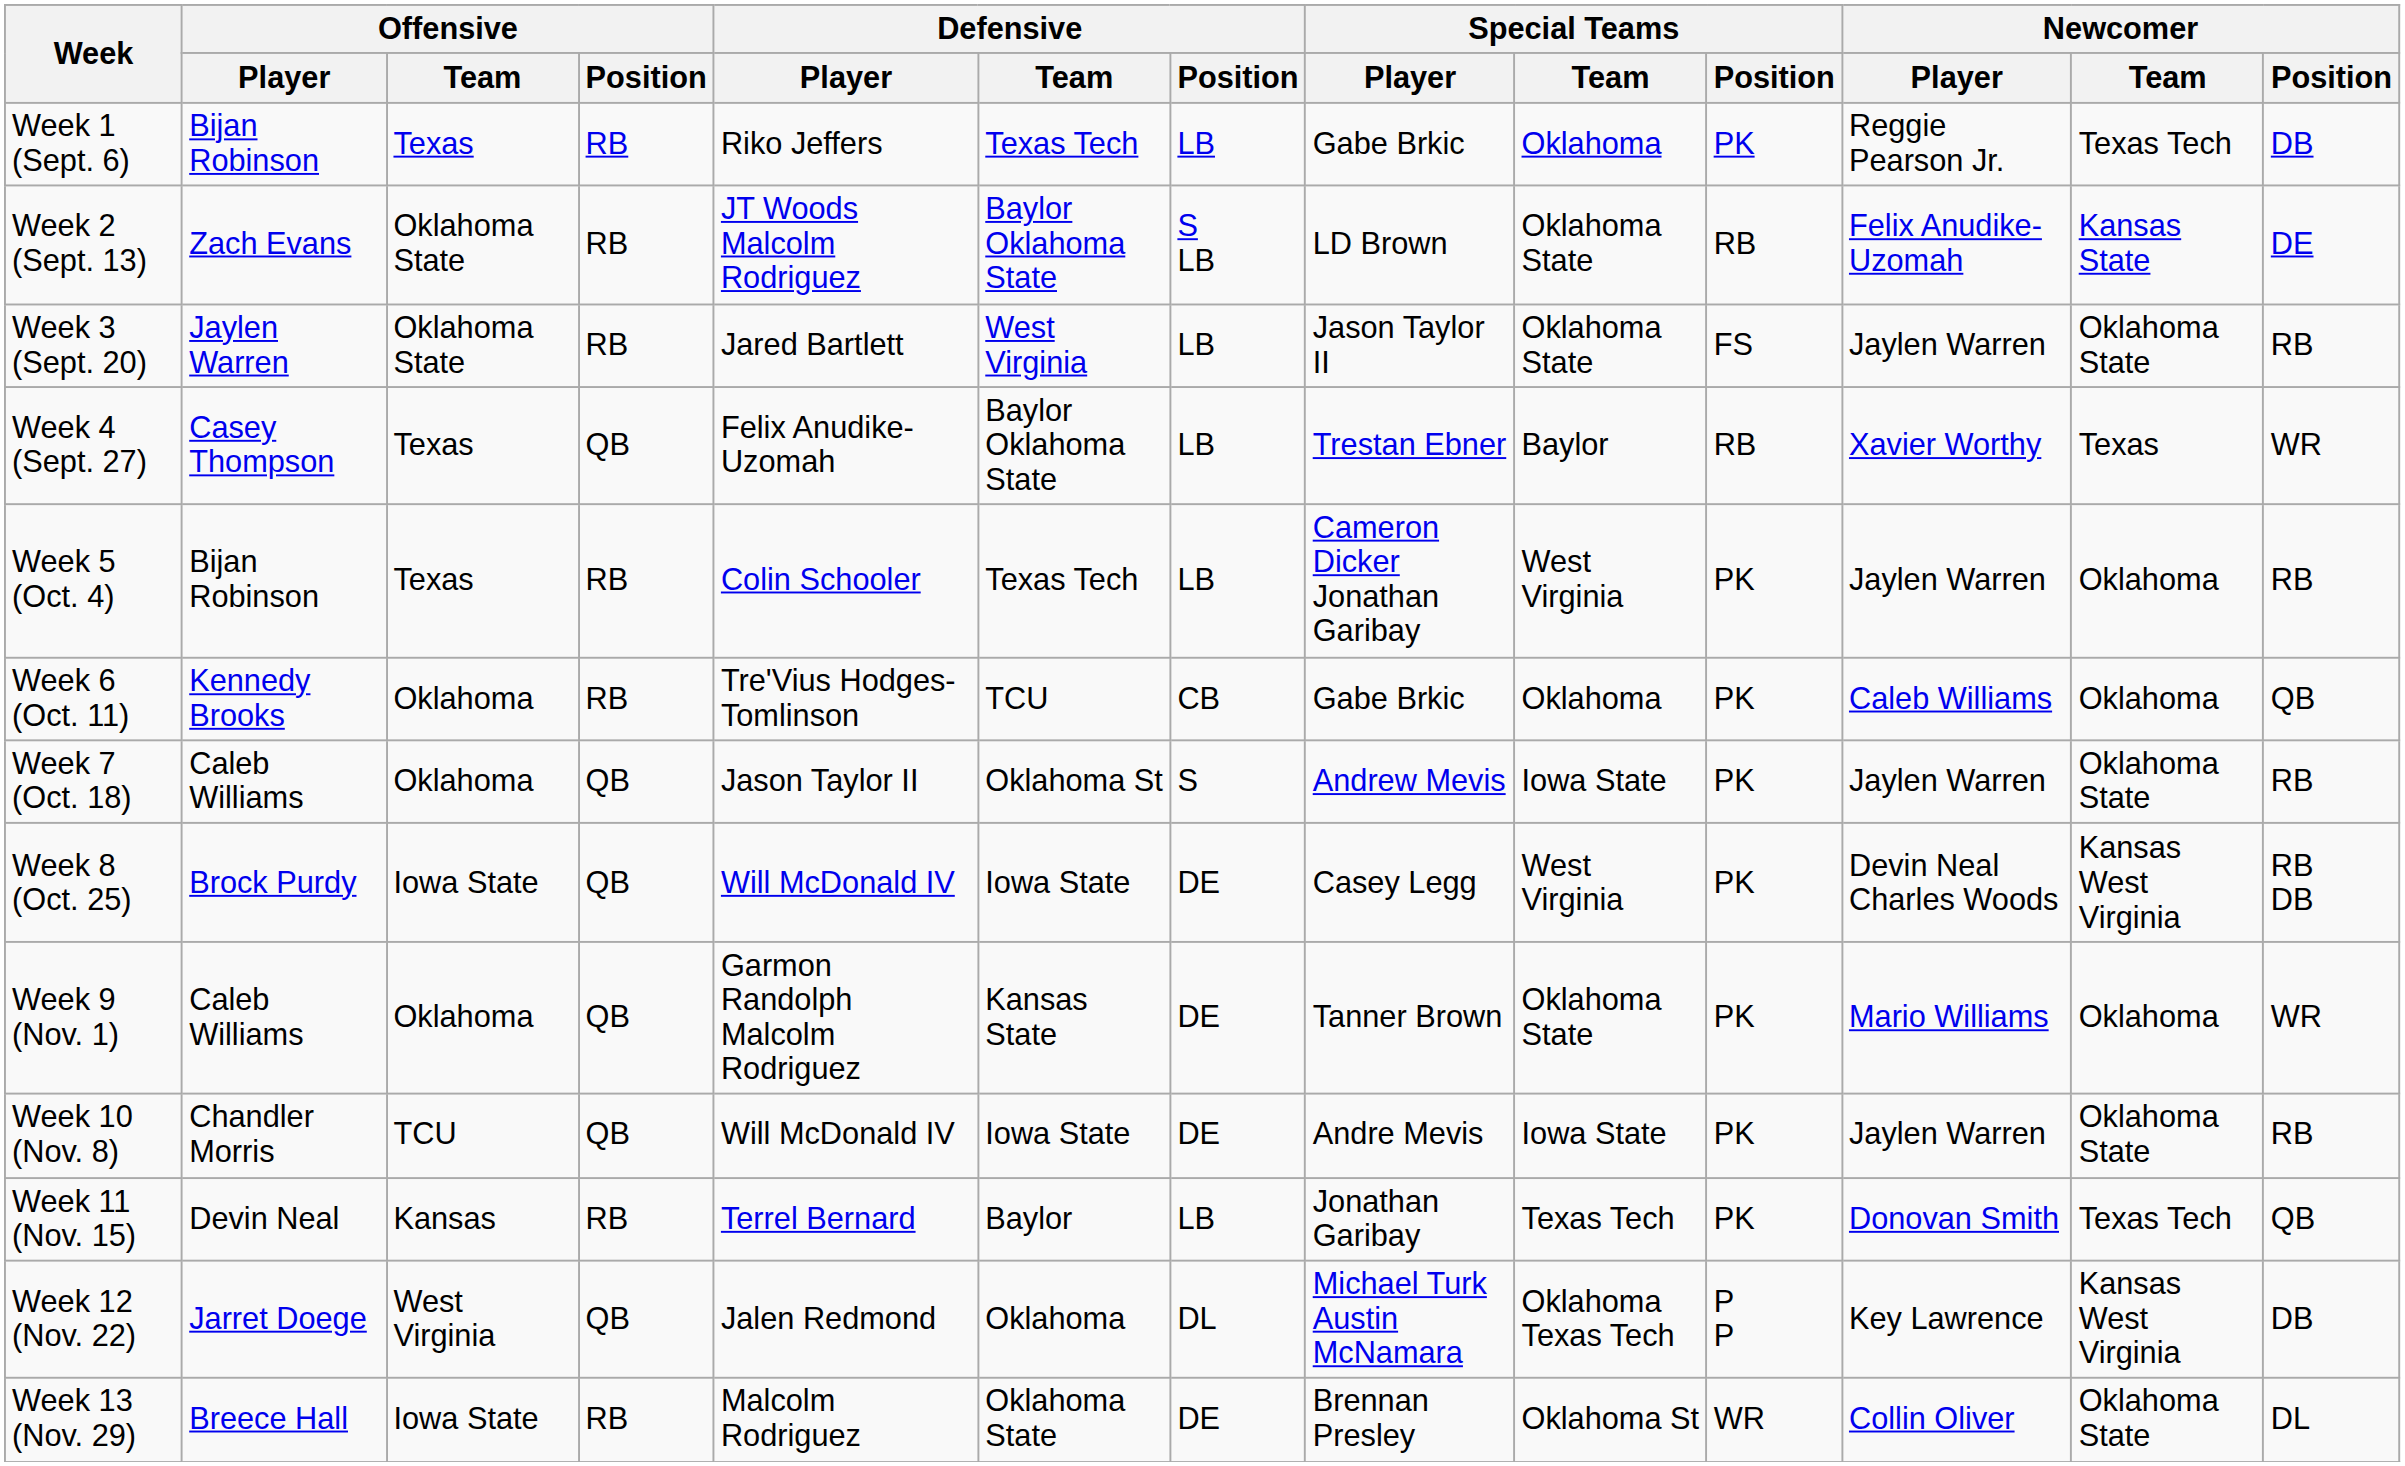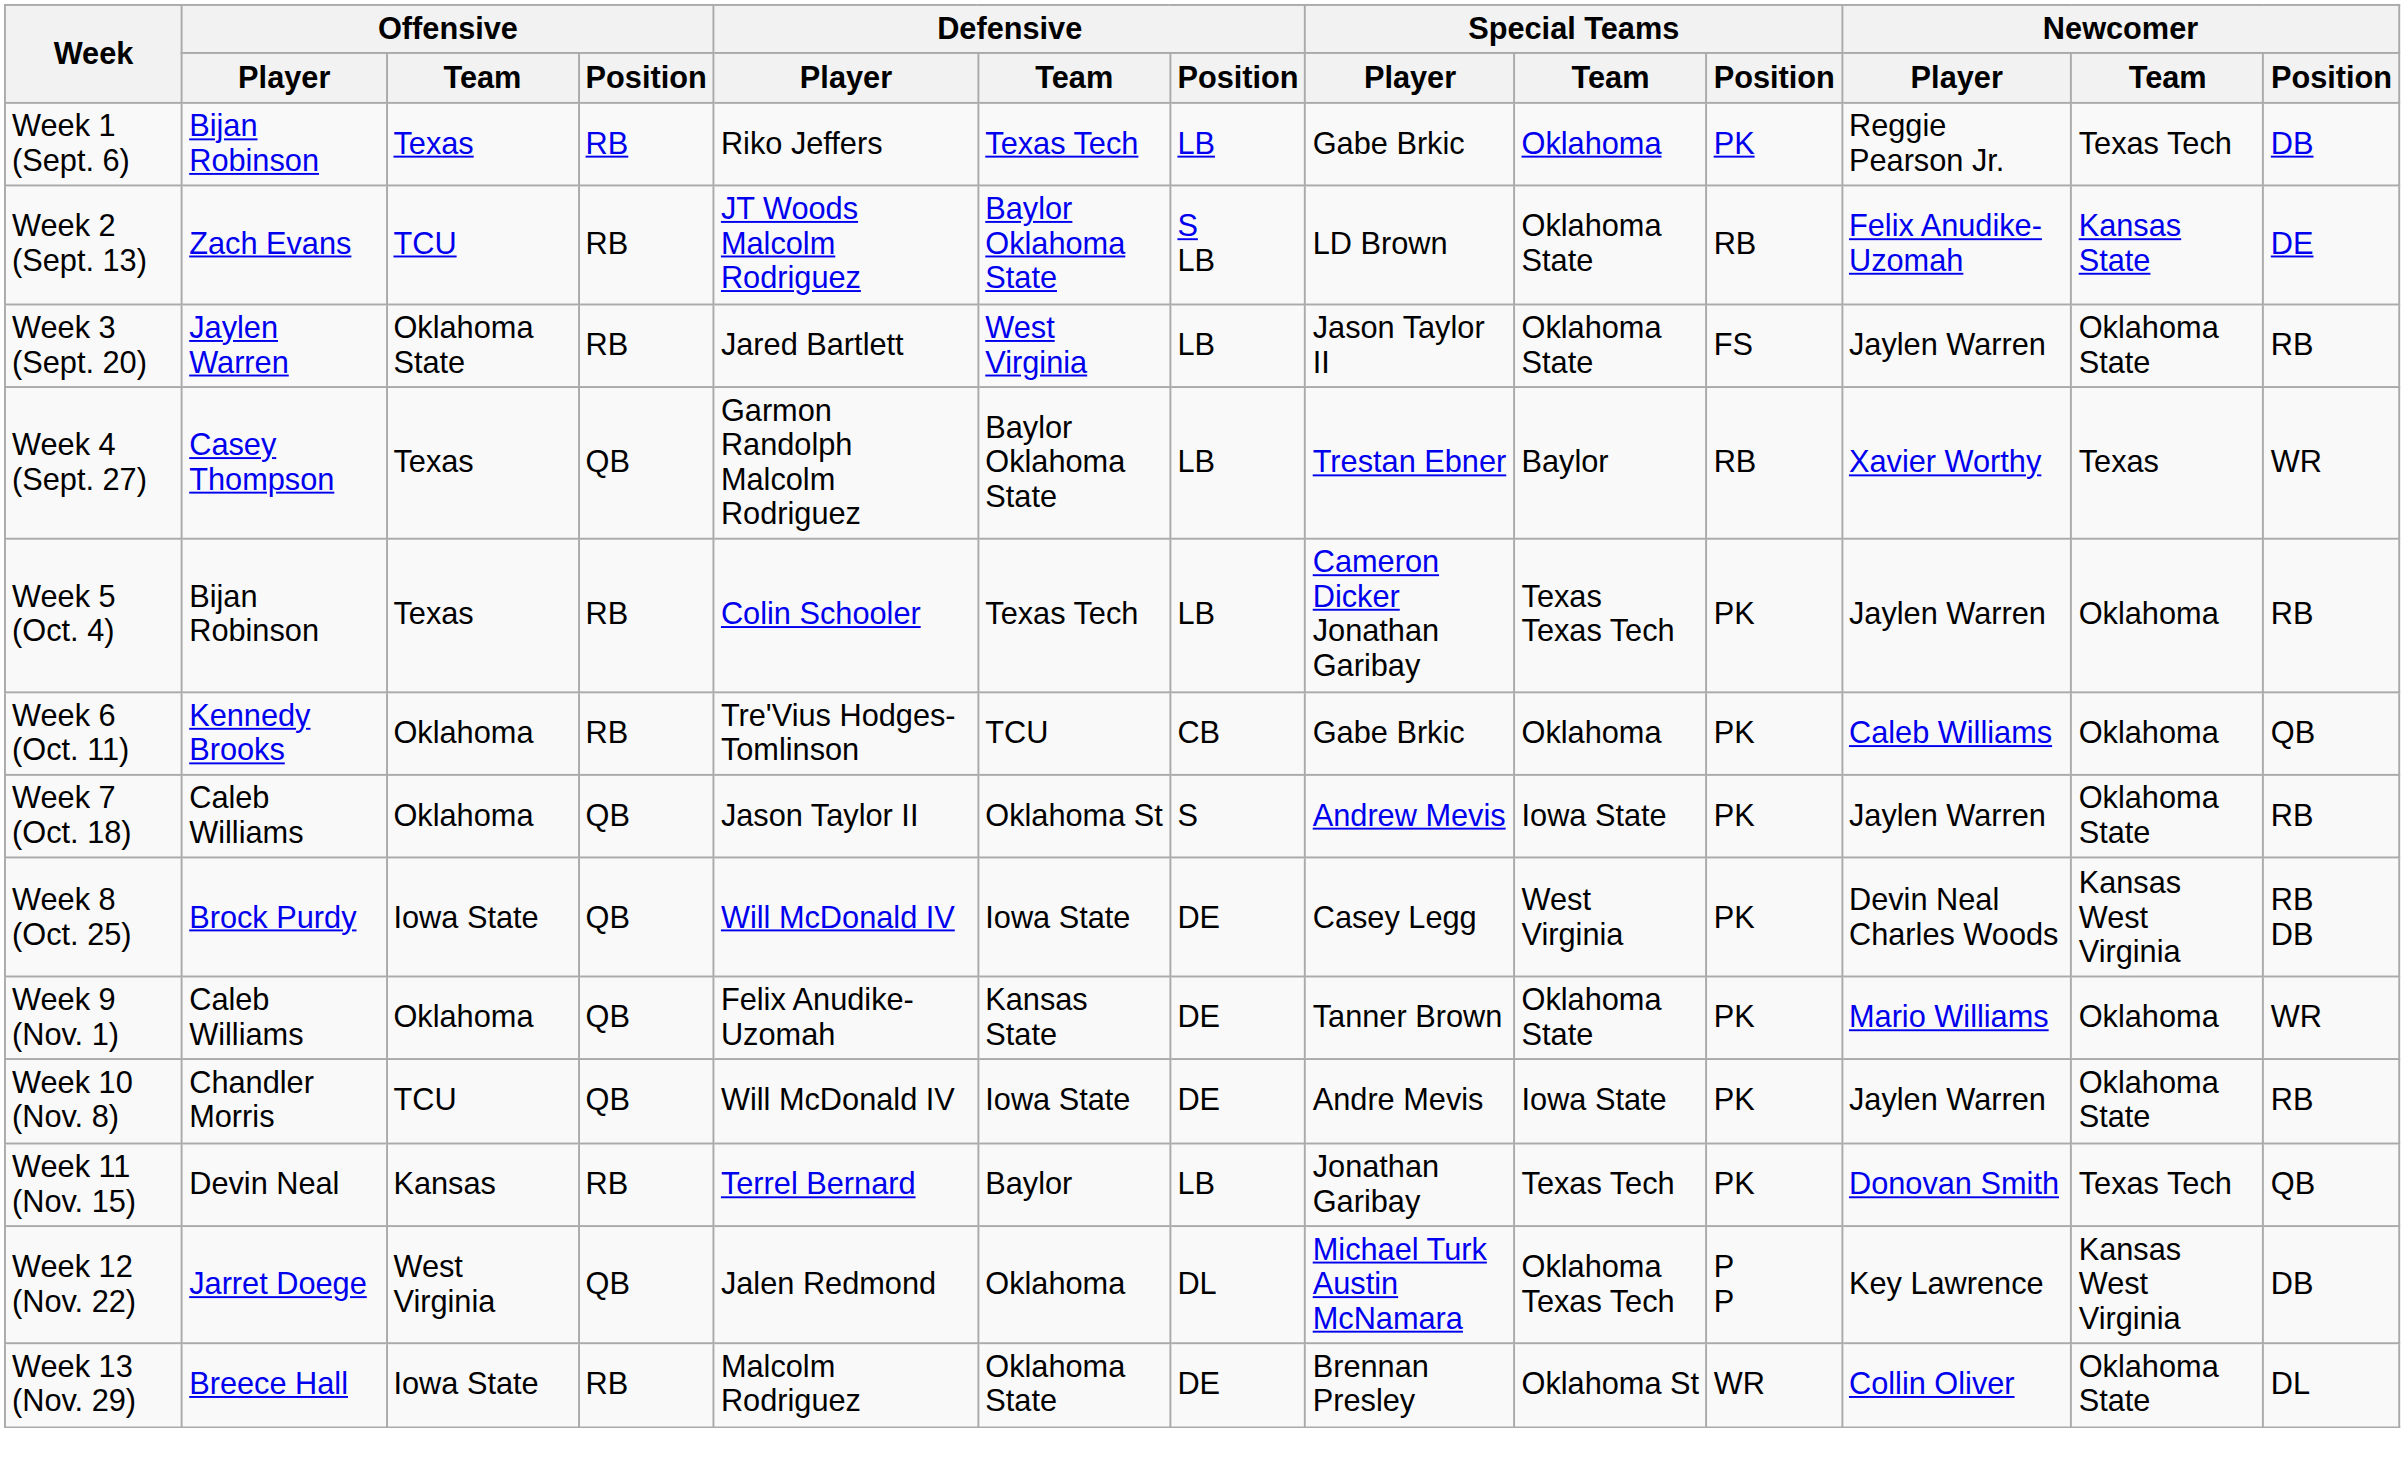Week 2 (Sept. 13) | Offensive / Team: Oklahoma State -> TCU
Week 4 (Sept. 27) | Defensive / Player: Felix Anudike-Uzomah -> Garmon Randolph Malcolm Rodriguez
Week 5 (Oct. 4) | Special Teams / Team: West Virginia -> Texas Texas Tech
Week 9 (Nov. 1) | Defensive / Player: Garmon Randolph Malcolm Rodriguez -> Felix Anudike-Uzomah
